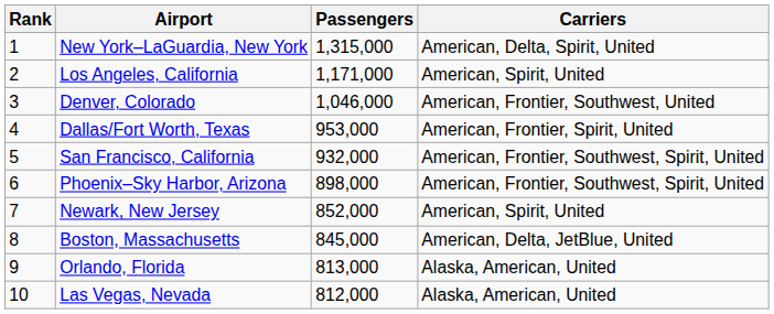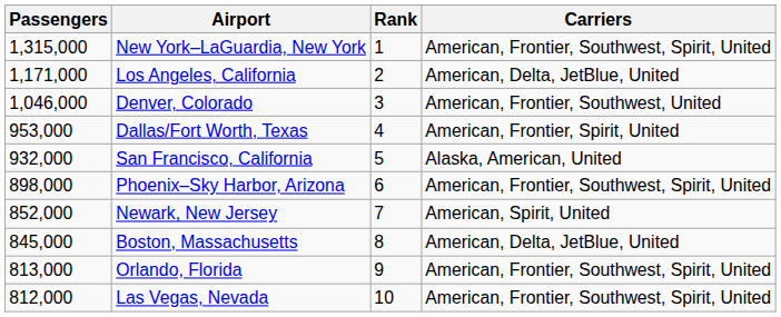columns swapped: Rank <-> Passengers
New York–LaGuardia, New York | Carriers: American, Delta, Spirit, United -> American, Frontier, Southwest, Spirit, United
Los Angeles, California | Carriers: American, Spirit, United -> American, Delta, JetBlue, United
San Francisco, California | Carriers: American, Frontier, Southwest, Spirit, United -> Alaska, American, United
Orlando, Florida | Carriers: Alaska, American, United -> American, Frontier, Southwest, Spirit, United
Las Vegas, Nevada | Carriers: Alaska, American, United -> American, Frontier, Southwest, Spirit, United
